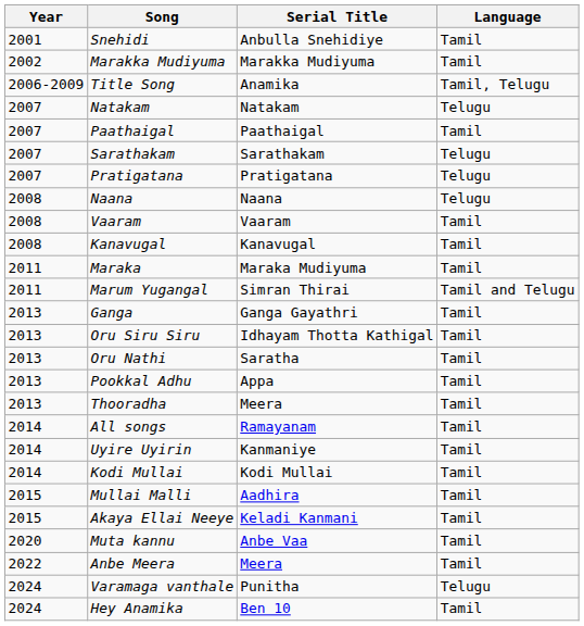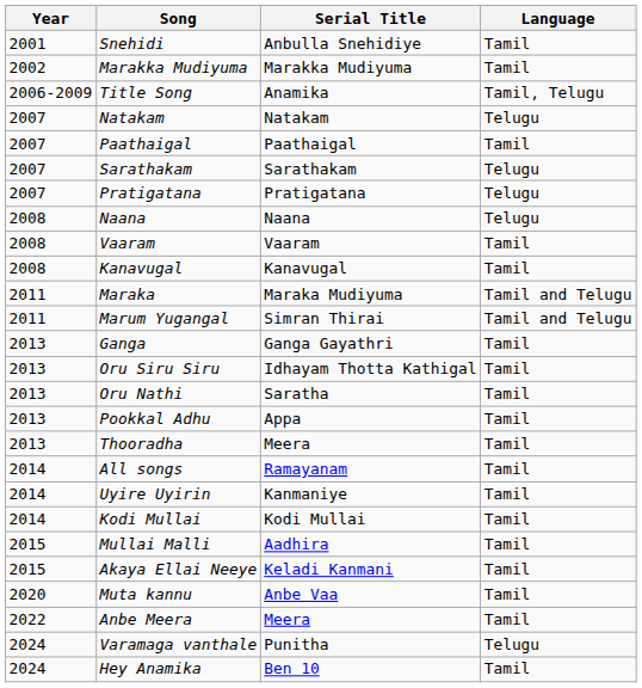Maraka | Language: Tamil -> Tamil and Telugu
